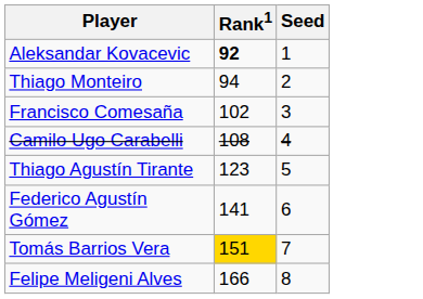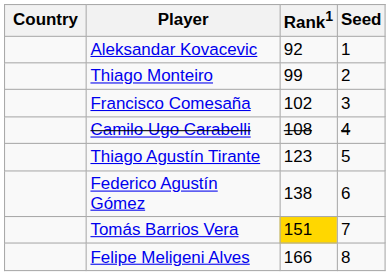+ column: Country
Aleksandar Kovacevic | Rank1: bold -> normal
Thiago Monteiro | Rank1: 94 -> 99
Federico Agustín Gómez | Rank1: 141 -> 138
